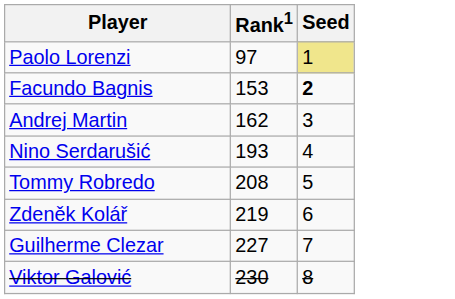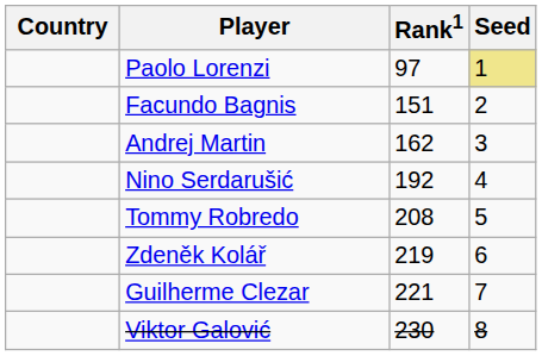+ column: Country
Facundo Bagnis | Rank1: 153 -> 151
Facundo Bagnis | Seed: bold -> normal
Nino Serdarušić | Rank1: 193 -> 192
Guilherme Clezar | Rank1: 227 -> 221
